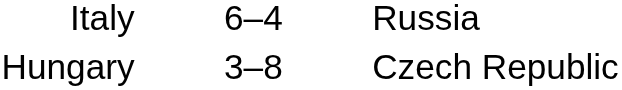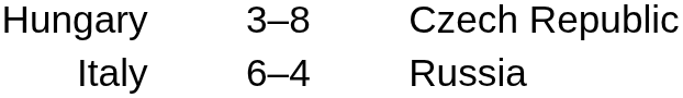rows swapped: Italy <-> Hungary
